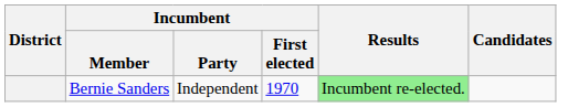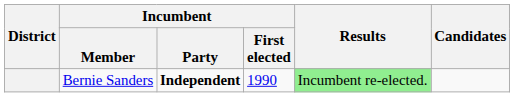Bernie Sanders | Incumbent / Party: normal -> bold
Bernie Sanders | Incumbent / First elected: 1970 -> 1990
